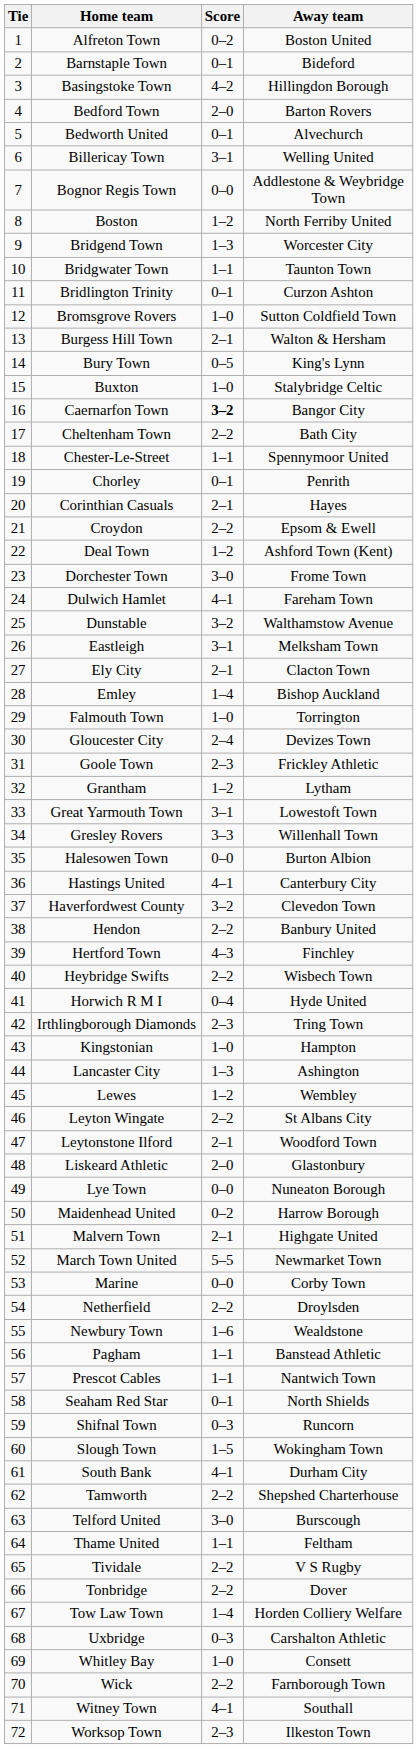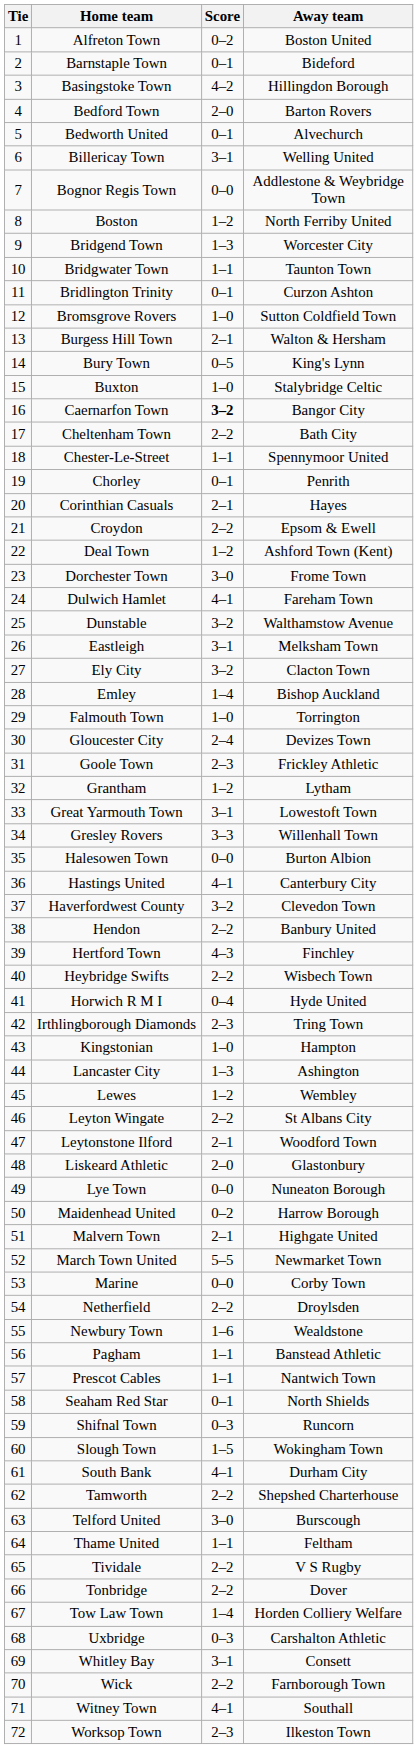Ely City | Score: 2–1 -> 3–2
Whitley Bay | Score: 1–0 -> 3–1
